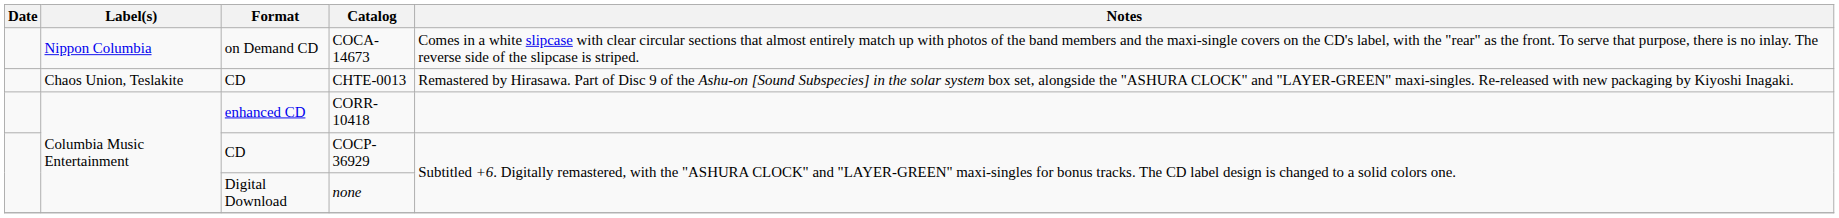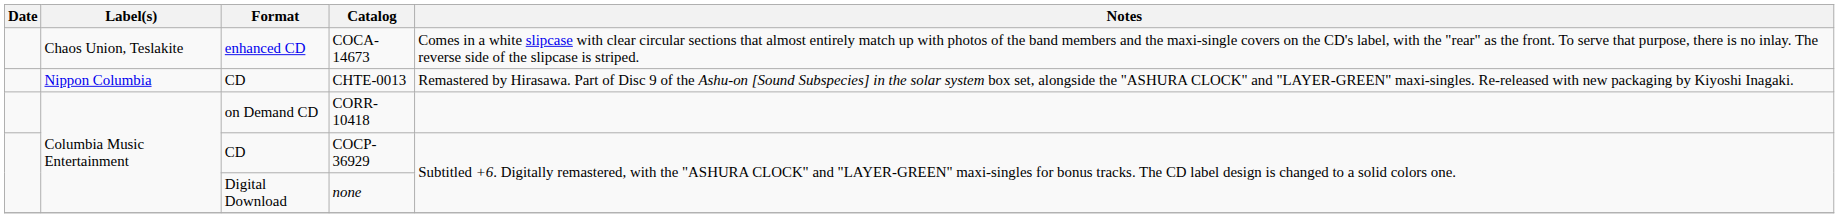COCA-14673 | Label(s): Nippon Columbia -> Chaos Union, Teslakite
COCA-14673 | Format: on Demand CD -> enhanced CD
CHTE-0013 | Label(s): Chaos Union, Teslakite -> Nippon Columbia
CORR-10418 | Format: enhanced CD -> on Demand CD
